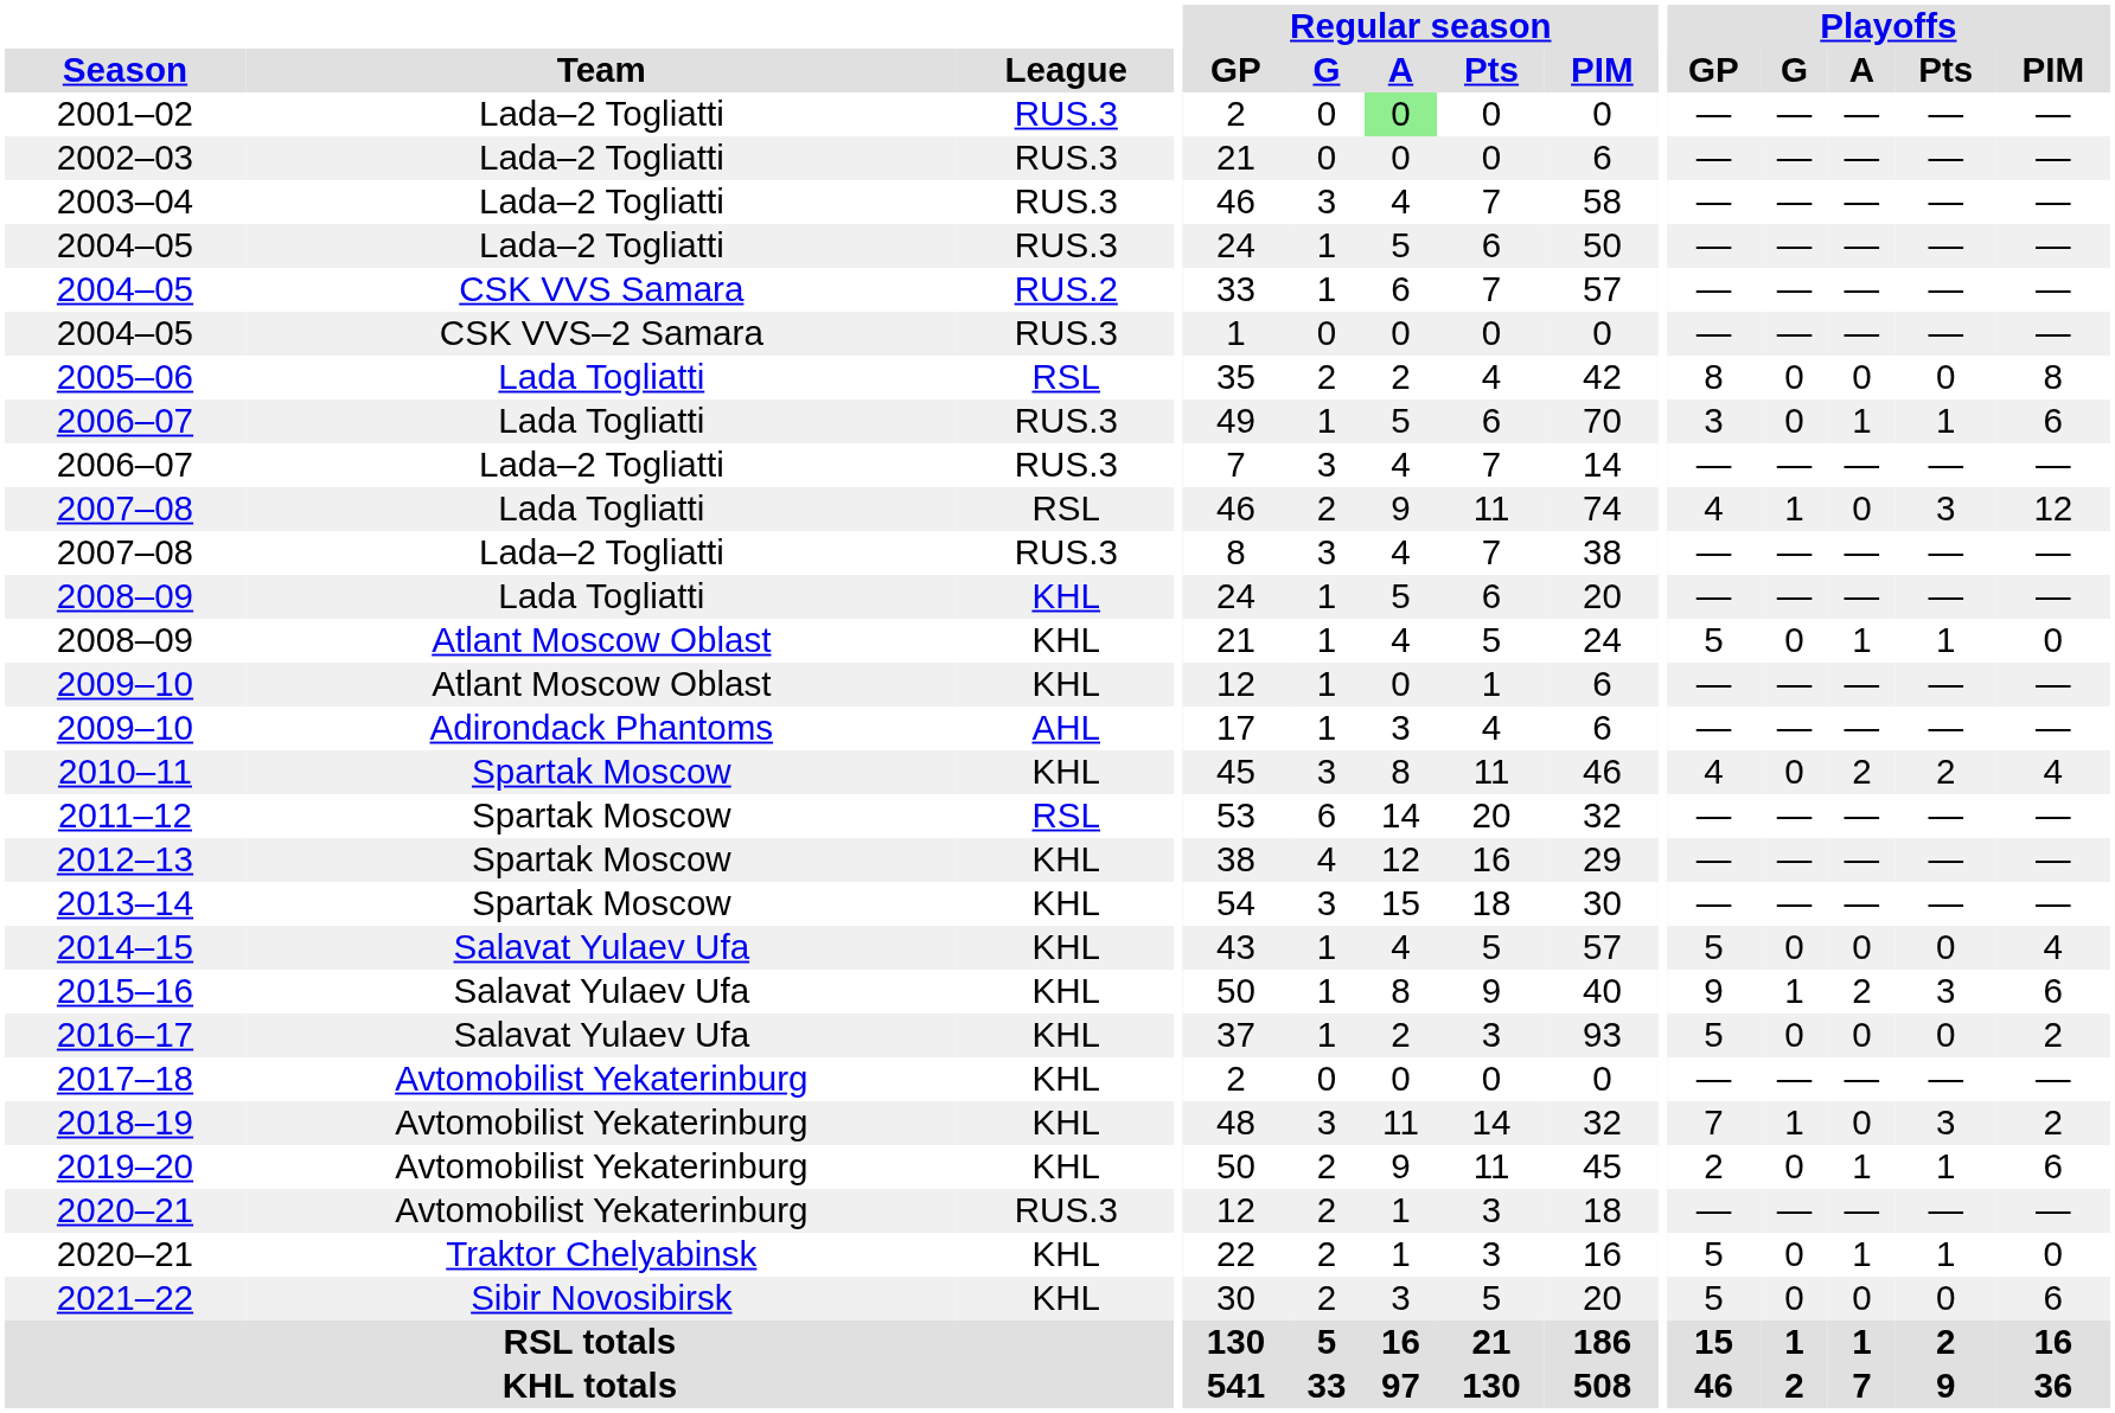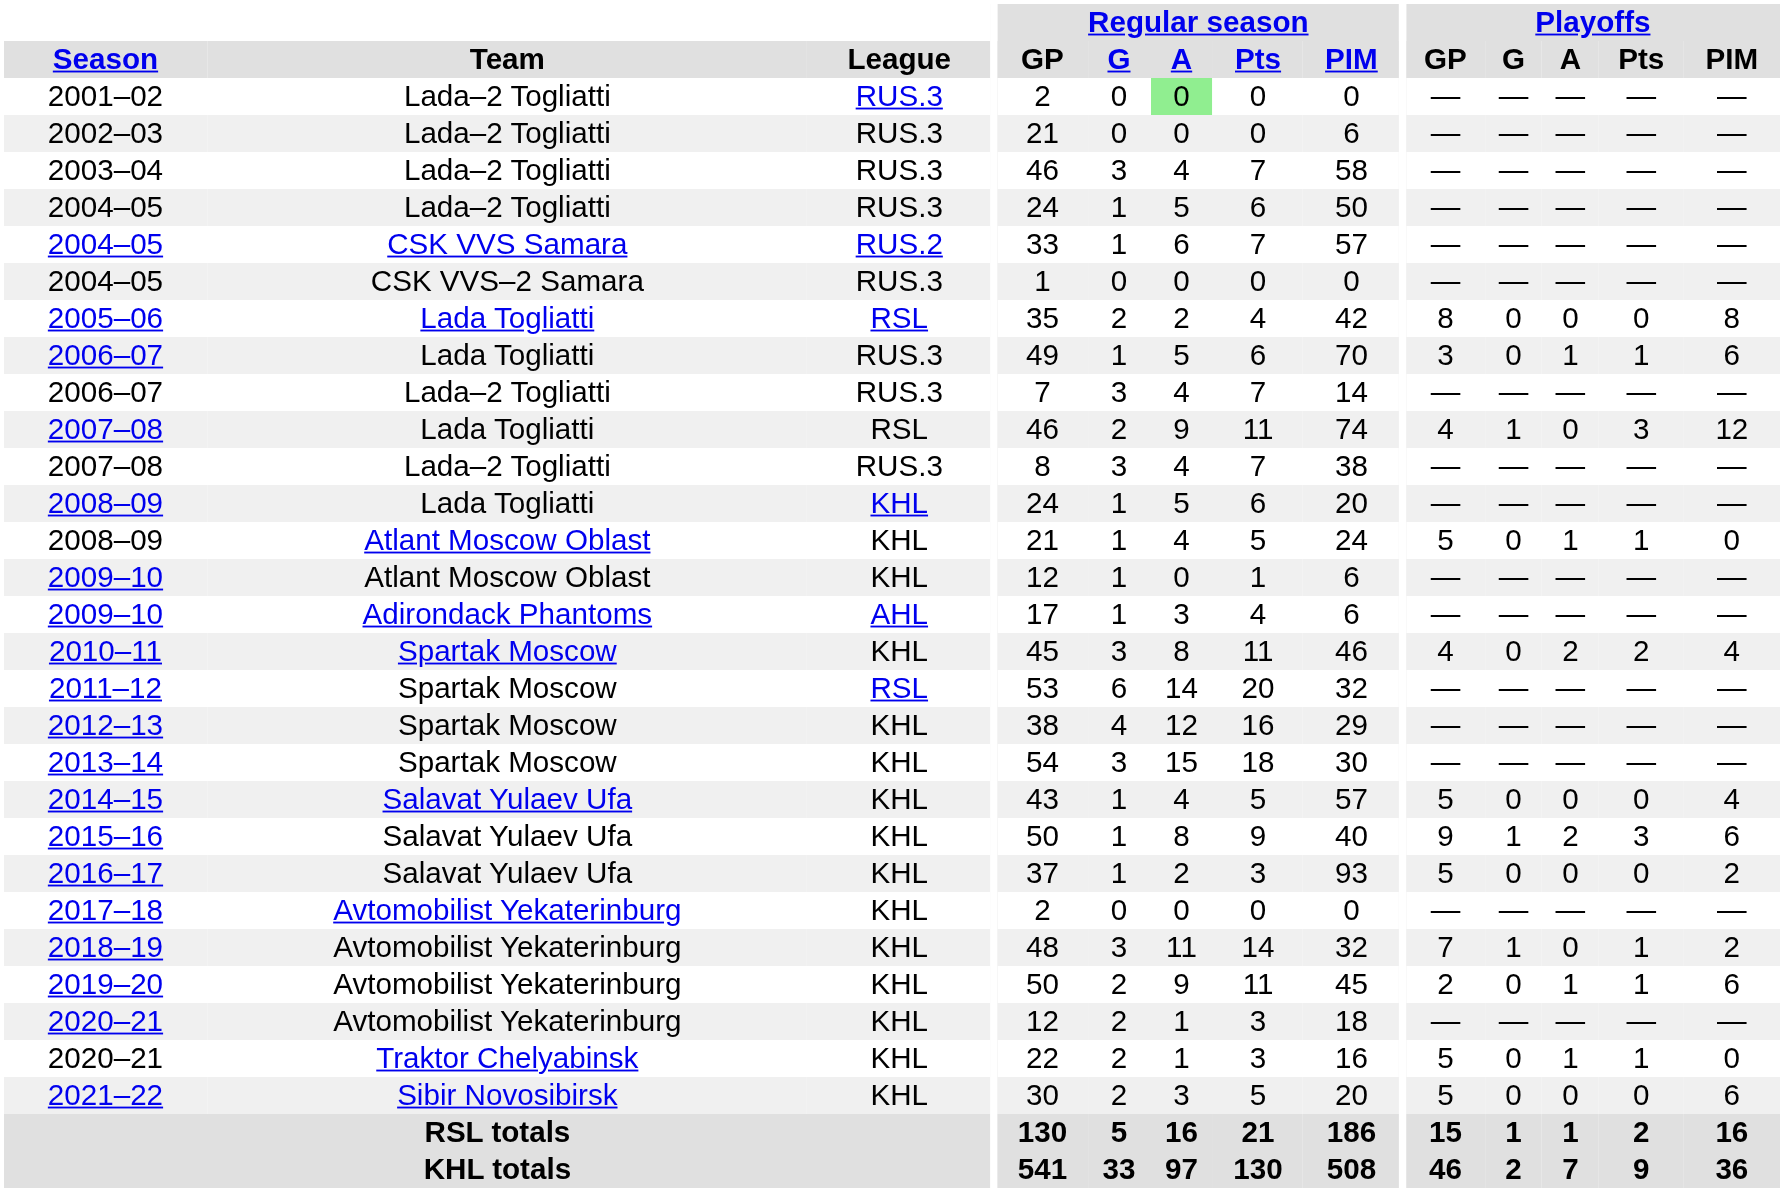2018–19 | Playoffs / Pts: 3 -> 1
2020–21 / Avtomobilist Yekaterinburg | League: RUS.3 -> KHL
